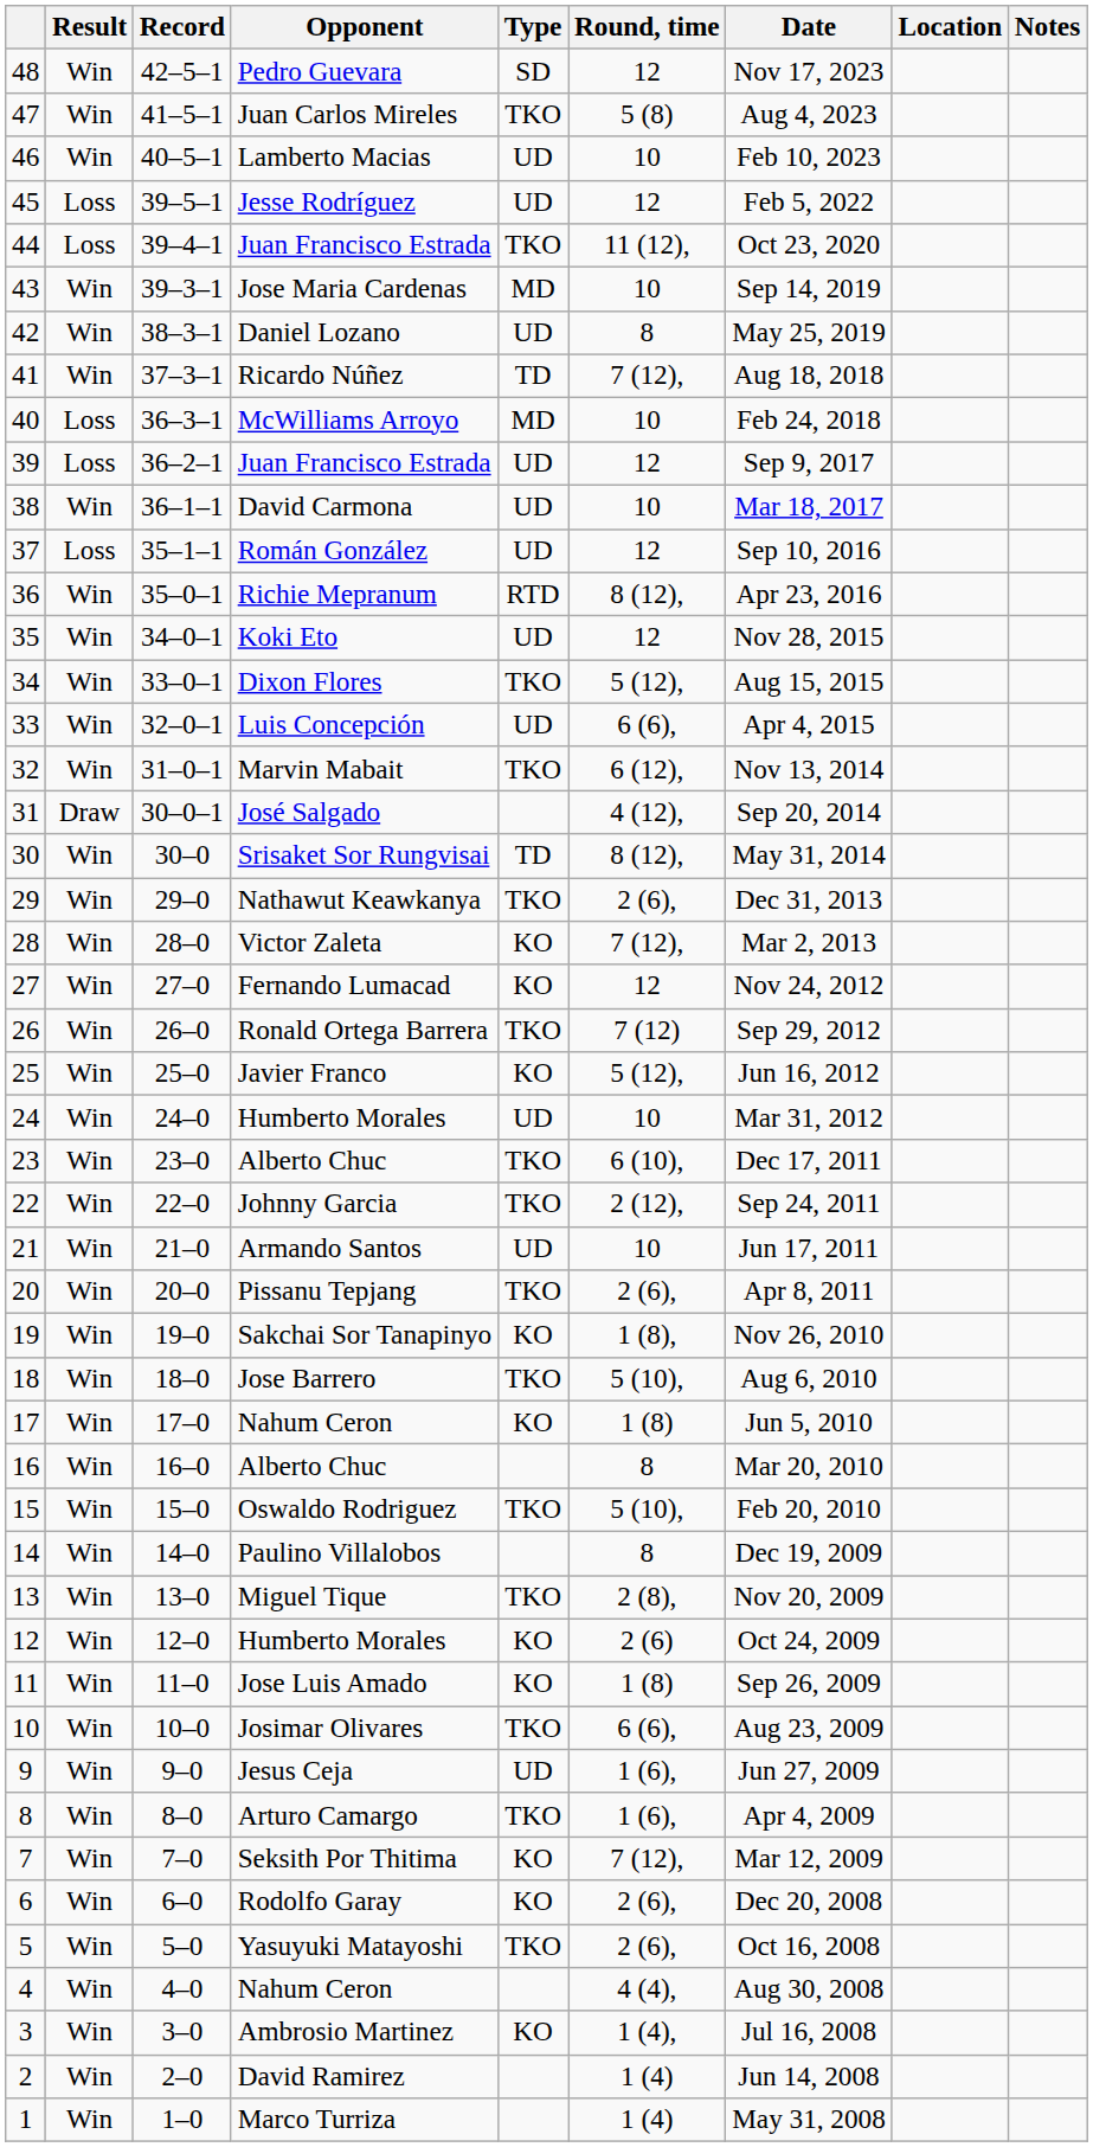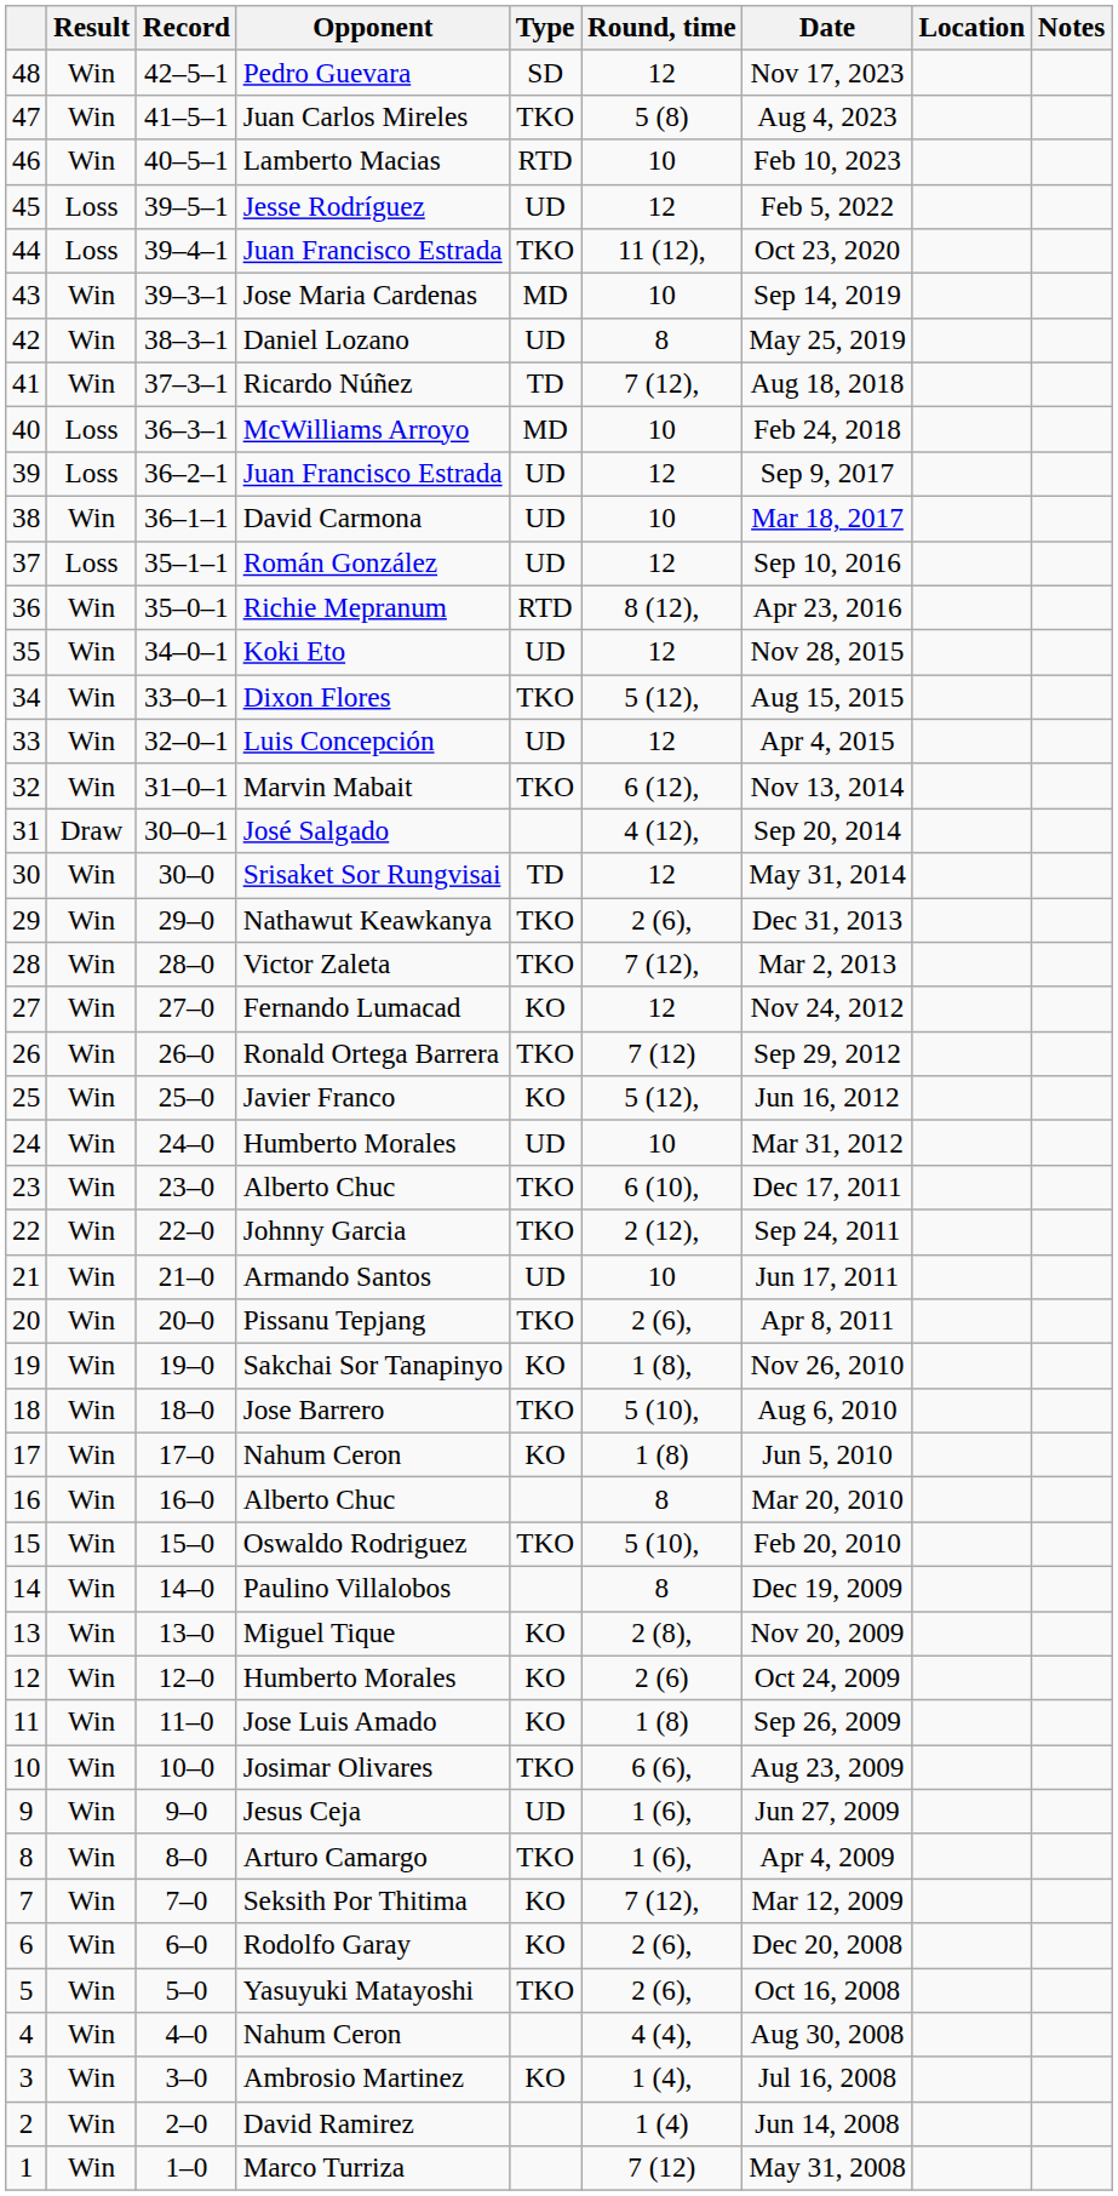Lamberto Macias | Type: UD -> RTD
Luis Concepción | Round, time: 6 (6), -> 12
Srisaket Sor Rungvisai | Round, time: 8 (12), -> 12
Victor Zaleta | Type: KO -> TKO
Miguel Tique | Type: TKO -> KO
Marco Turriza | Round, time: 1 (4) -> 7 (12)
